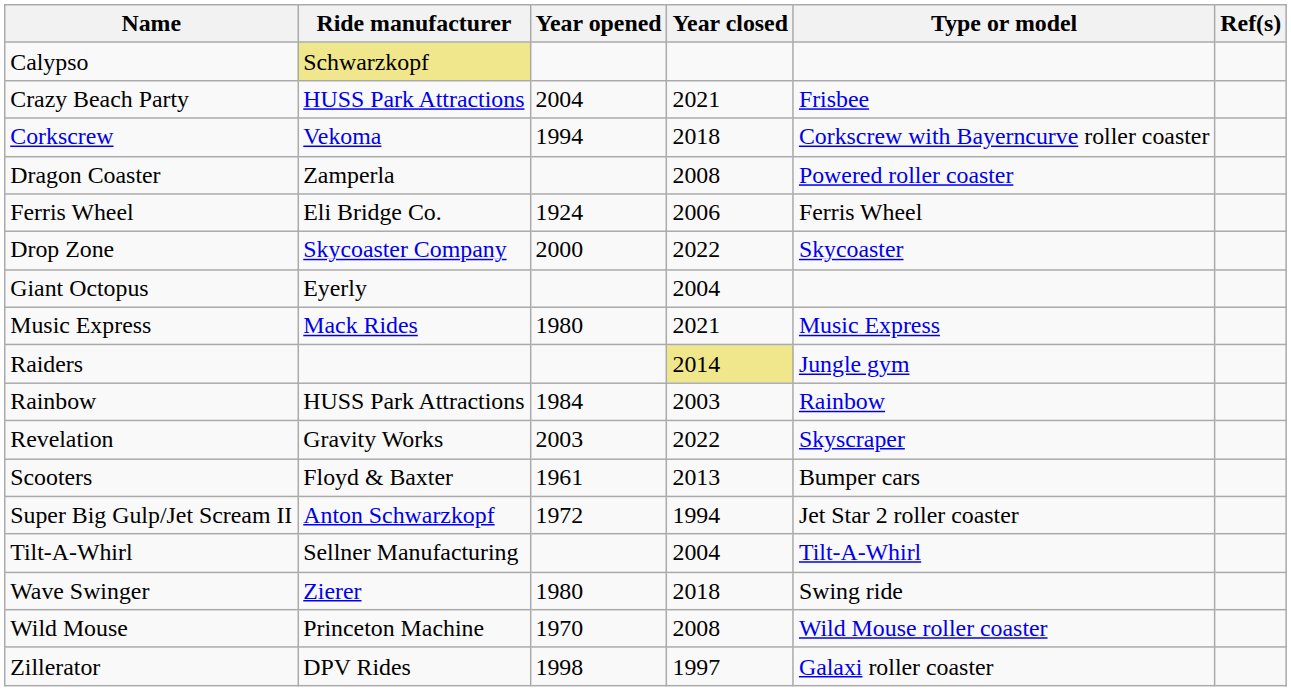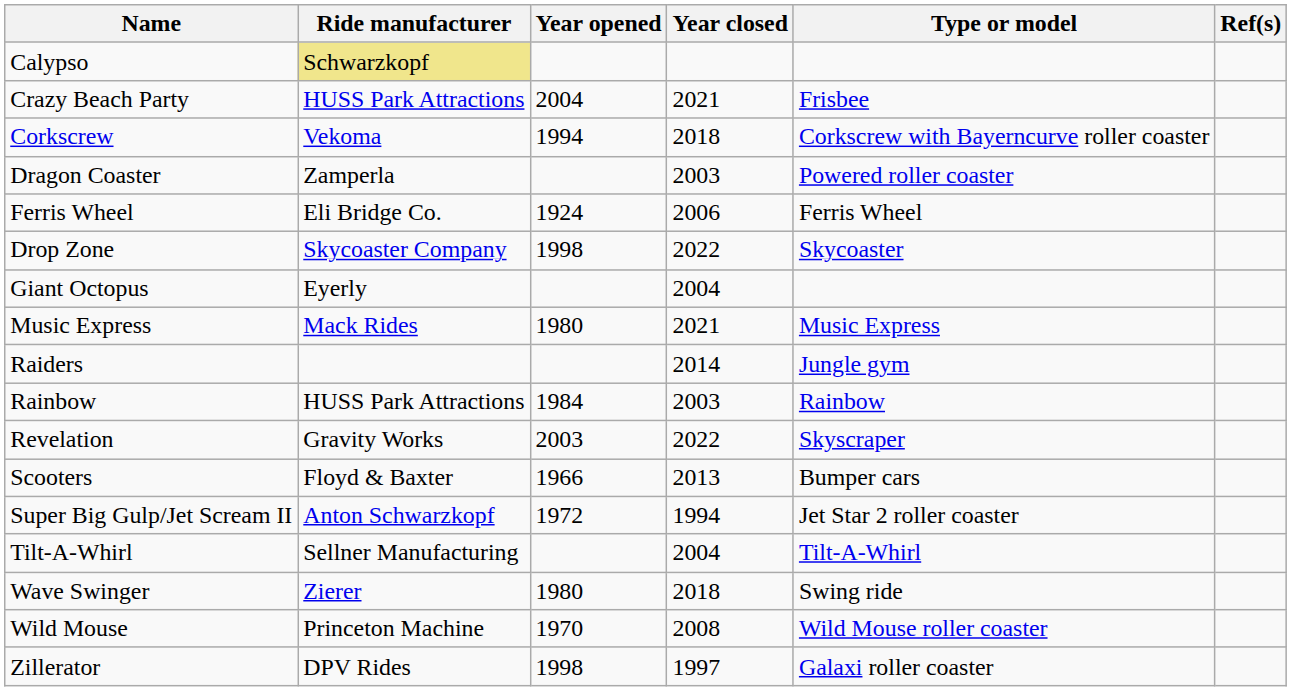Dragon Coaster | Year closed: 2008 -> 2003
Drop Zone | Year opened: 2000 -> 1998
Raiders | Year closed: khaki background -> no background
Scooters | Year opened: 1961 -> 1966
